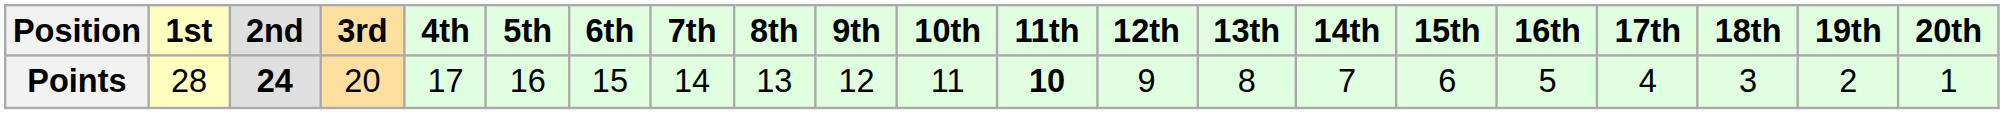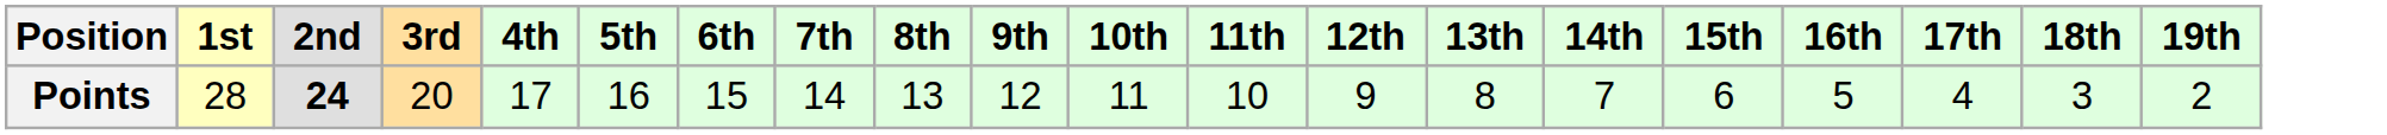- column: 20th | 1
Points | 11th: bold -> normal
